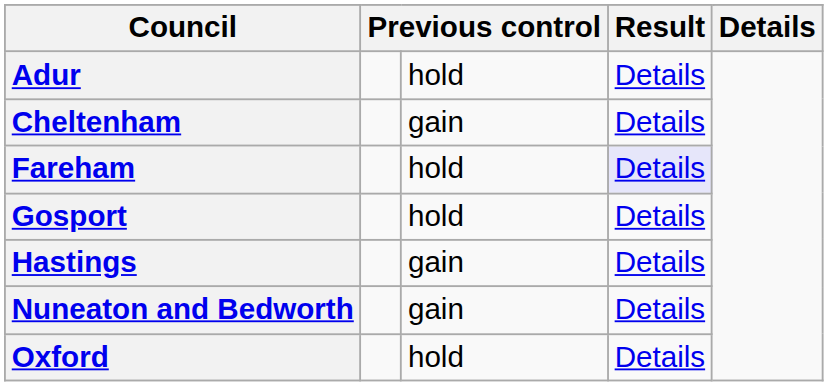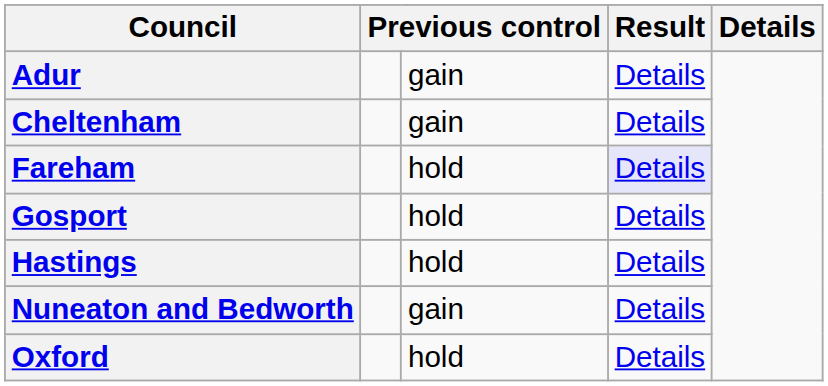Adur | column 3: hold -> gain
Hastings | column 3: gain -> hold
